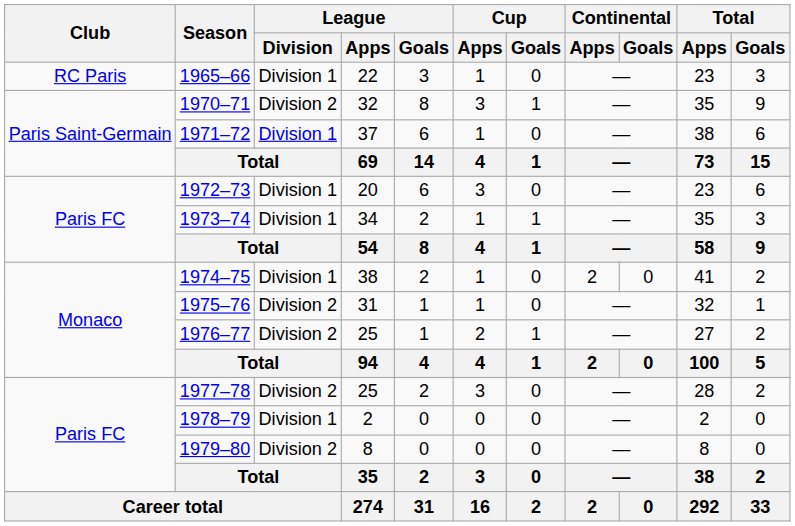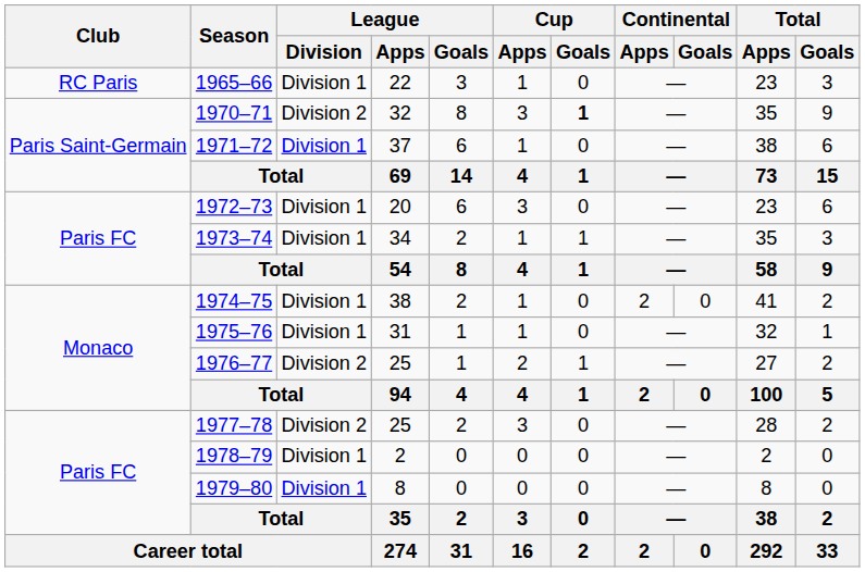1970–71 | Cup / Goals: normal -> bold
1975–76 | League / Division: Division 2 -> Division 1
1979–80 | League / Division: Division 2 -> Division 1
